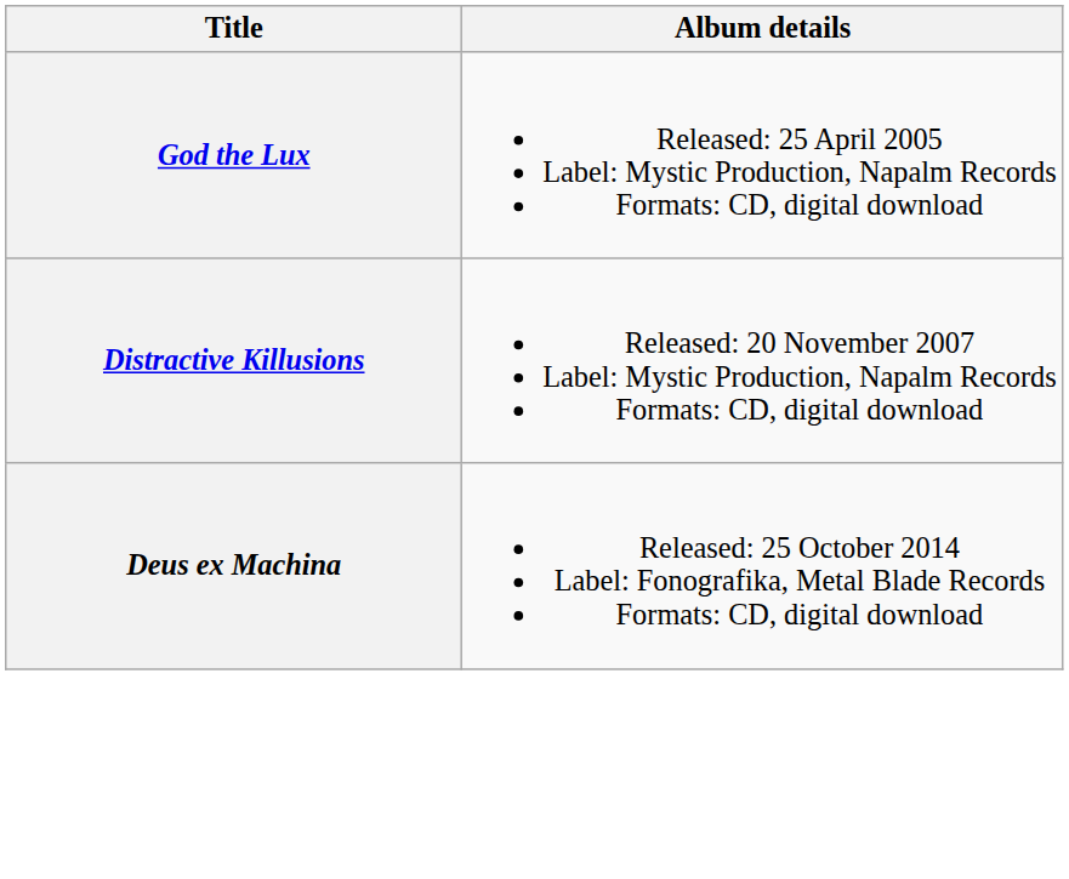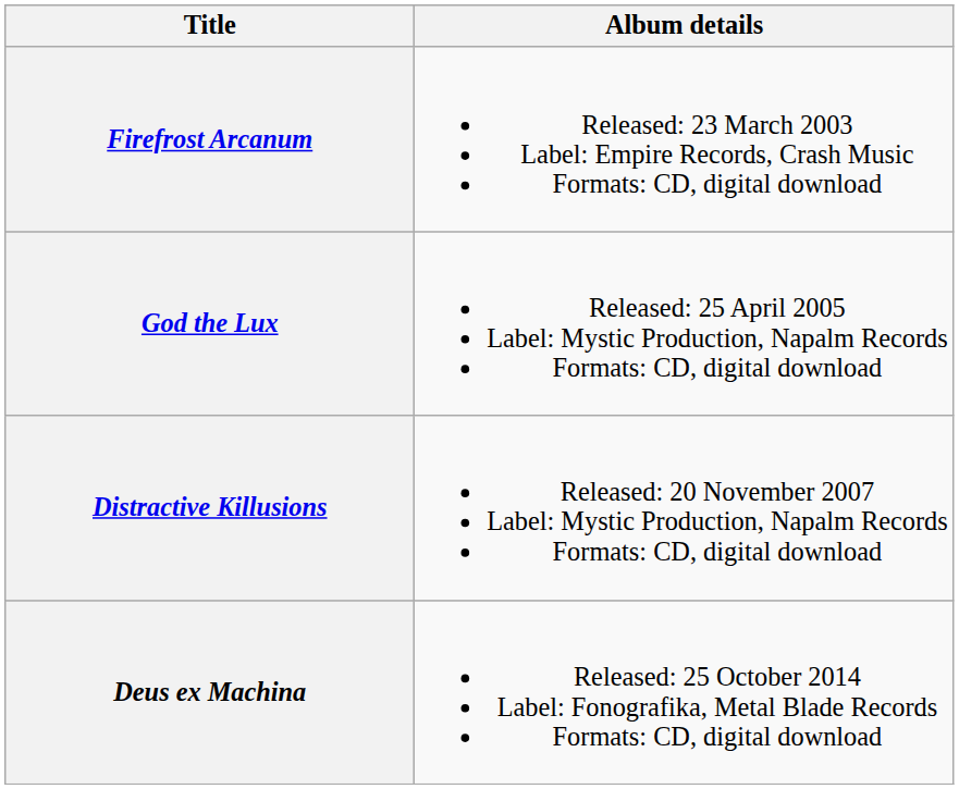+ row: Firefrost Arcanum | Released: 23 March 2003 Label: Empire Records, Crash Music Formats: CD, digital download
